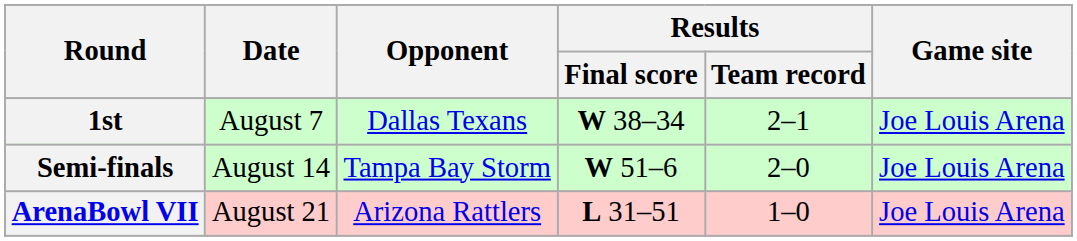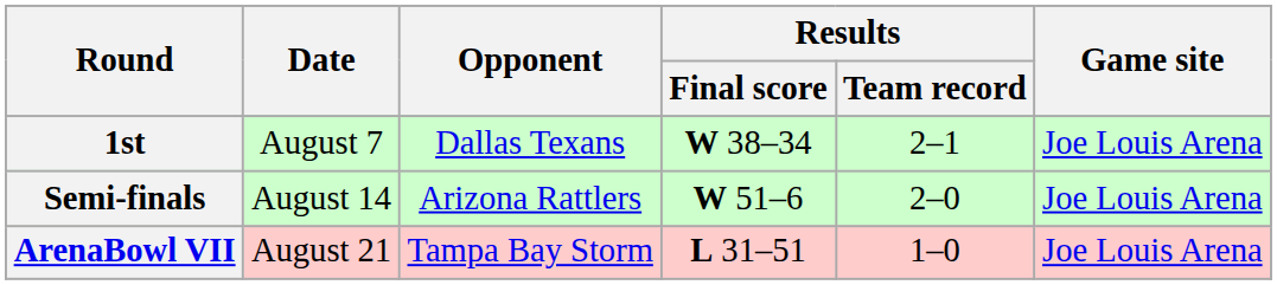Semi-finals | Opponent: Tampa Bay Storm -> Arizona Rattlers
ArenaBowl VII | Opponent: Arizona Rattlers -> Tampa Bay Storm
